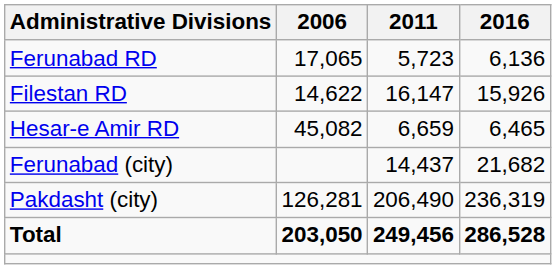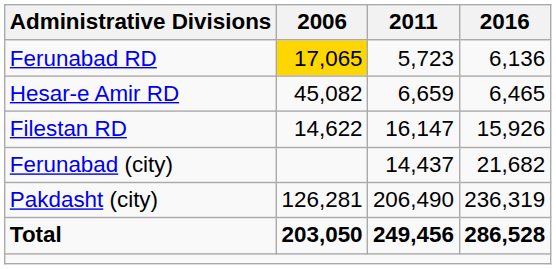Ferunabad RD | 2006: no background -> gold background
rows swapped: Filestan RD <-> Hesar-e Amir RD
